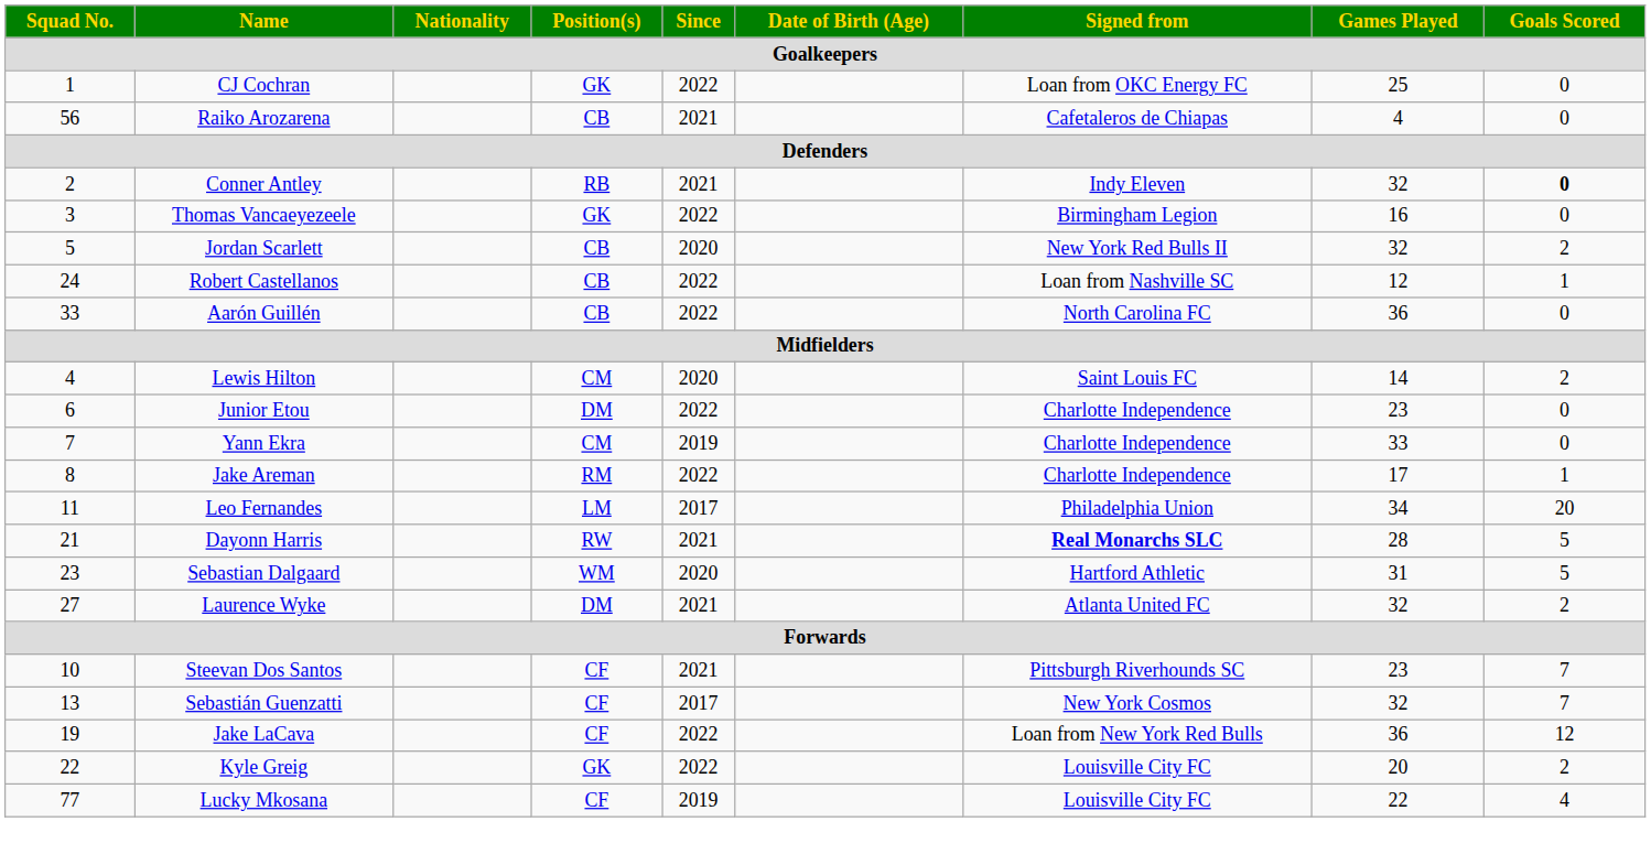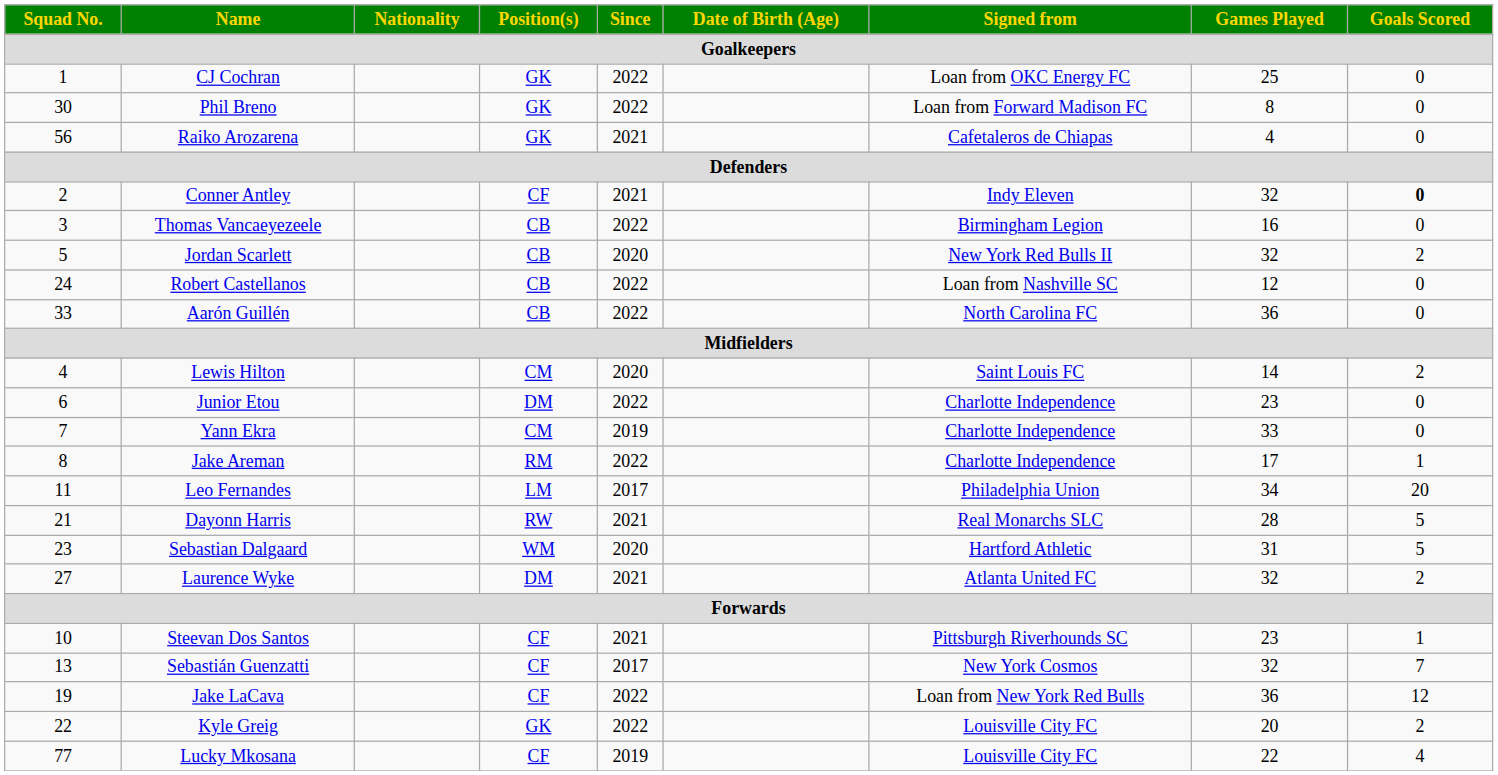+ row: 30 | Phil Breno | GK | 2022 | Loan from Forward Madison FC | 8 | 0
Raiko Arozarena | Position(s): CB -> GK
Conner Antley | Position(s): RB -> CF
Thomas Vancaeyezeele | Position(s): GK -> CB
Robert Castellanos | Goals Scored: 1 -> 0
Dayonn Harris | Signed from: bold -> normal
Steevan Dos Santos | Goals Scored: 7 -> 1
